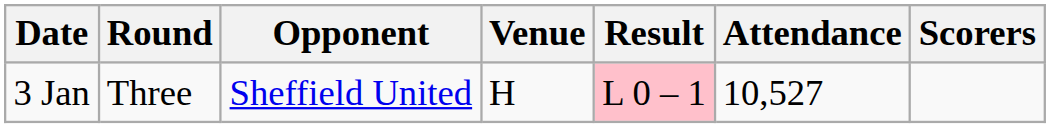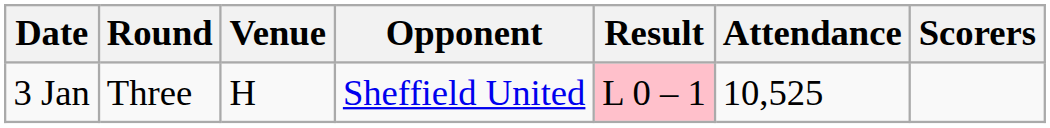columns swapped: Opponent <-> Venue
3 Jan | Attendance: 10,527 -> 10,525
